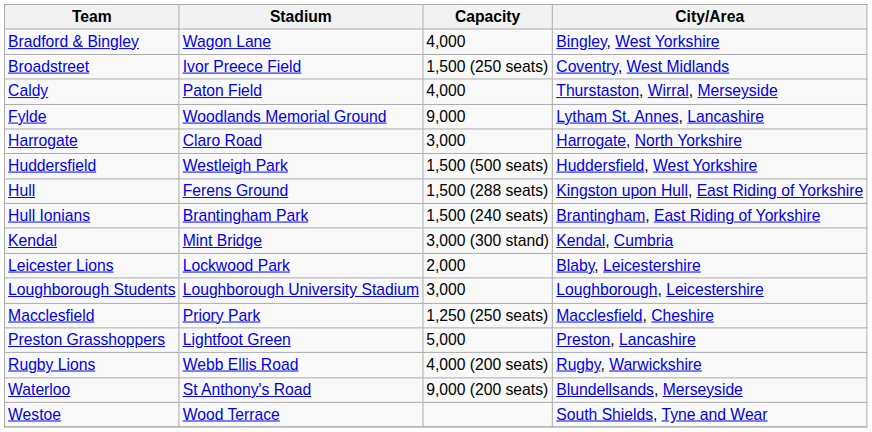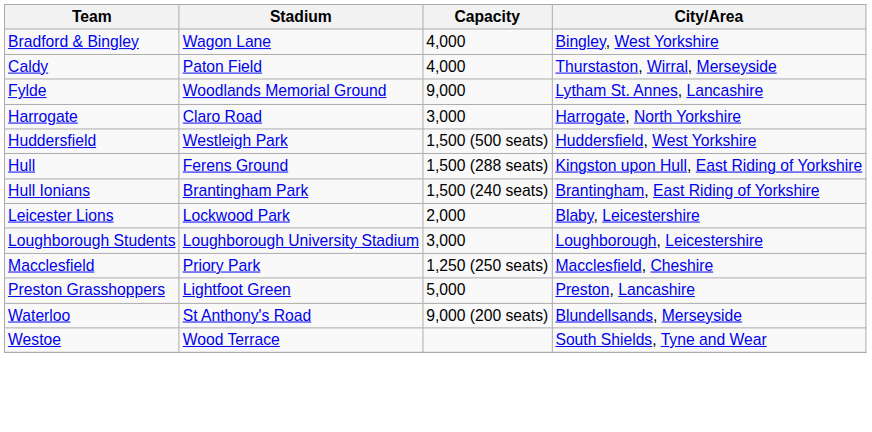- row: Broadstreet | Ivor Preece Field | 1,500 (250 seats) | Coventry, West Midlands
- row: Kendal | Mint Bridge | 3,000 (300 stand) | Kendal, Cumbria
- row: Rugby Lions | Webb Ellis Road | 4,000 (200 seats) | Rugby, Warwickshire
